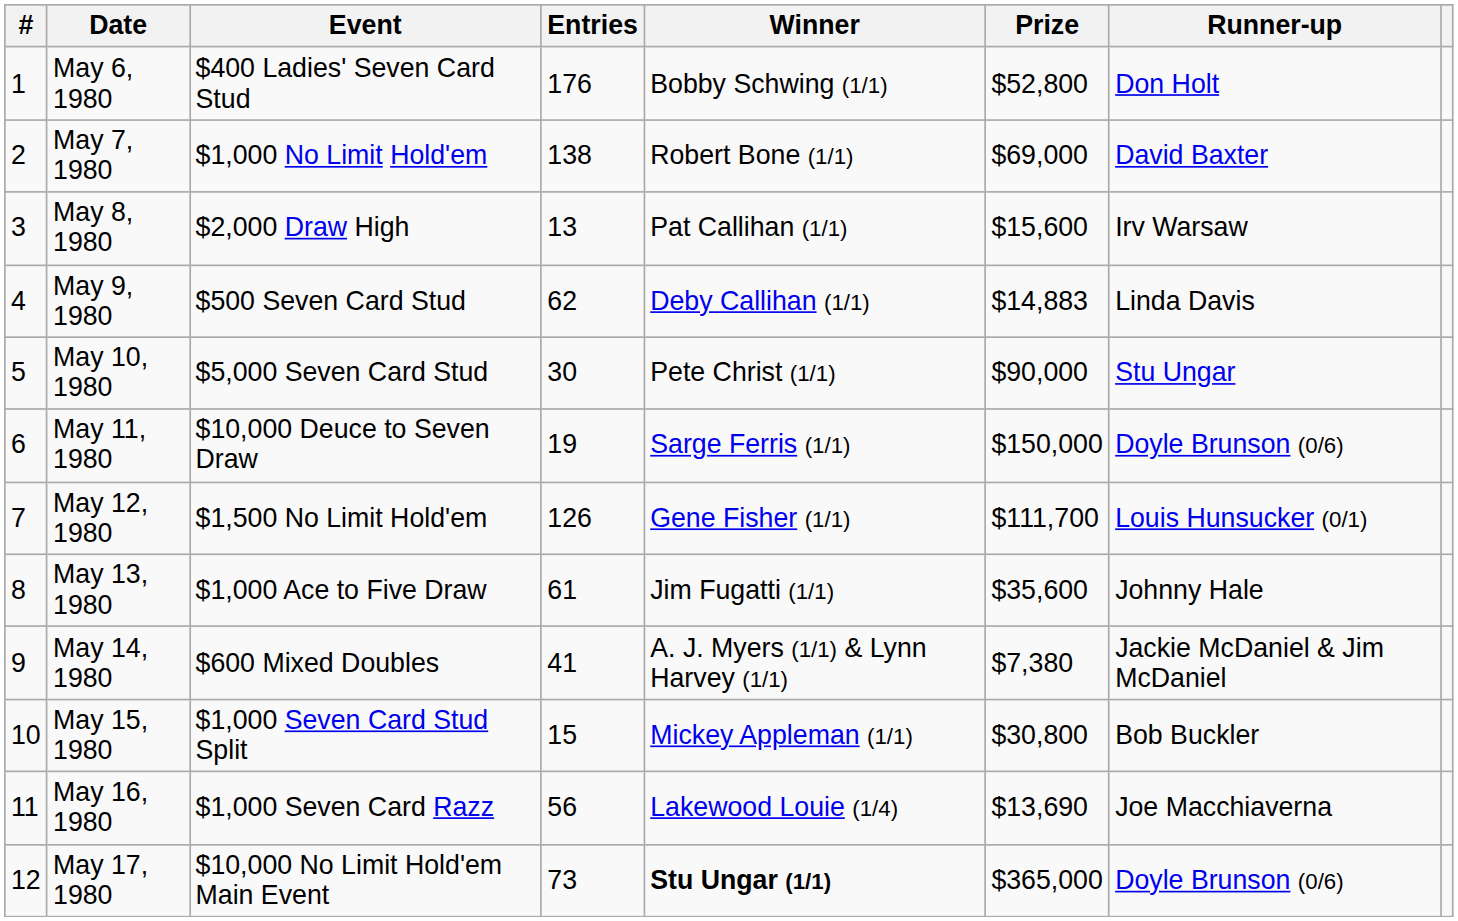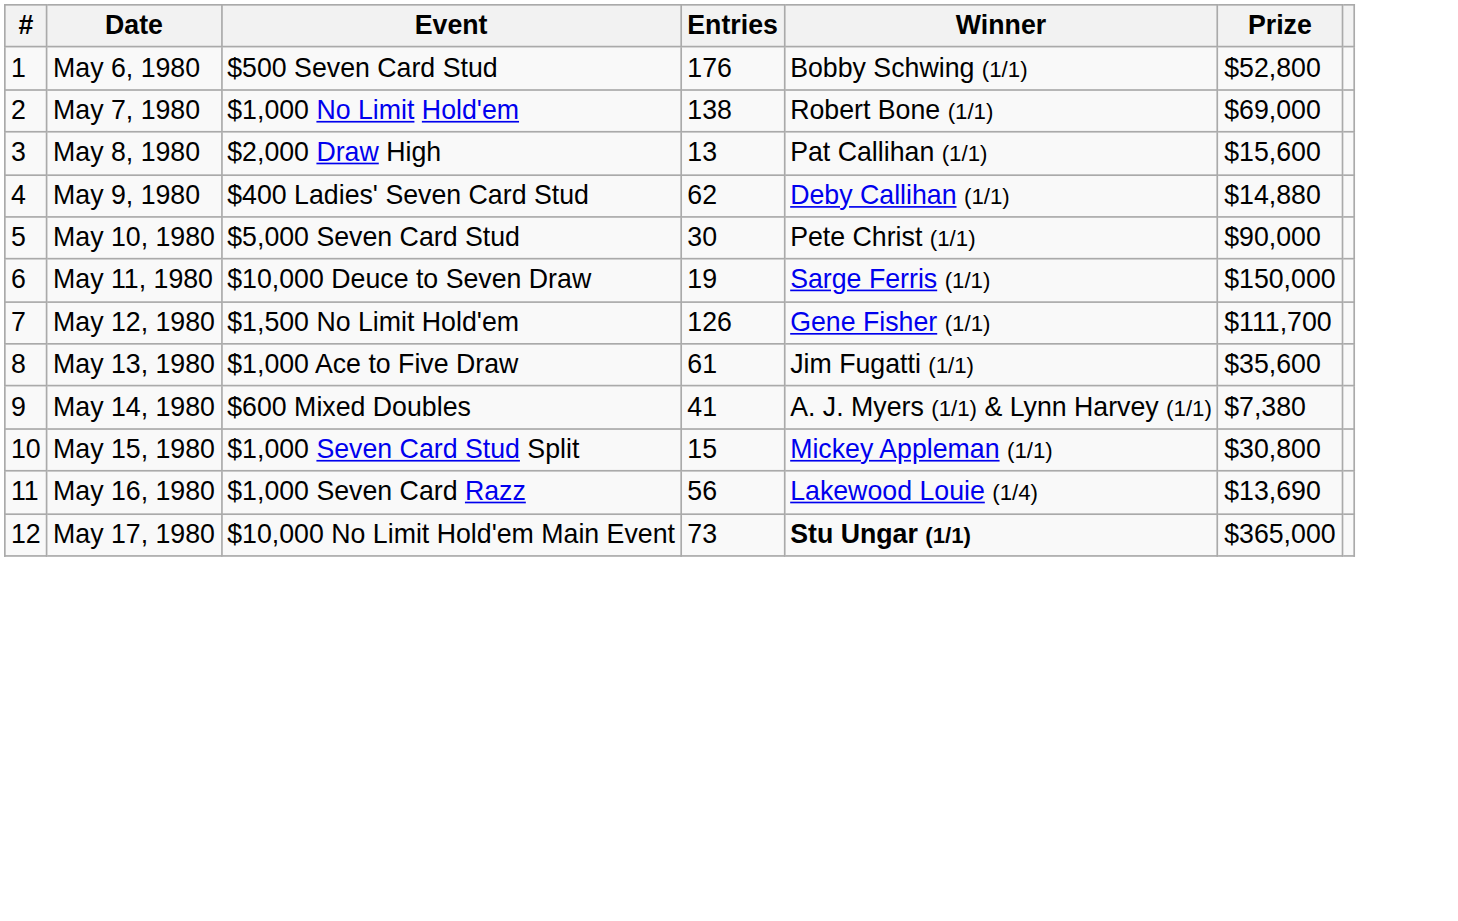- column: Runner-up | Don Holt | David Baxter | Irv Warsaw | Linda Davis | Stu Ungar | Doyle Brunson (0/6) | Louis Hunsucker (0/1) | Johnny Hale | Jackie McDaniel & Jim McDaniel | Bob Buckler | Joe Macchiaverna | Doyle Brunson (0/6)
May 6, 1980 | Event: $400 Ladies' Seven Card Stud -> $500 Seven Card Stud
May 9, 1980 | Event: $500 Seven Card Stud -> $400 Ladies' Seven Card Stud
May 9, 1980 | Prize: $14,883 -> $14,880
